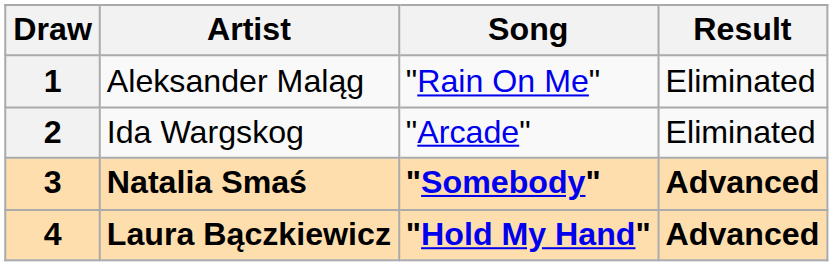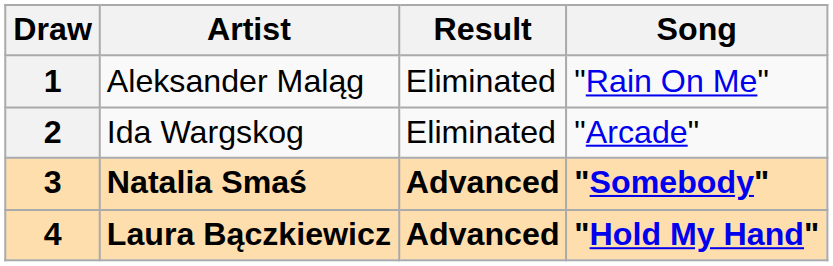columns swapped: Song <-> Result
